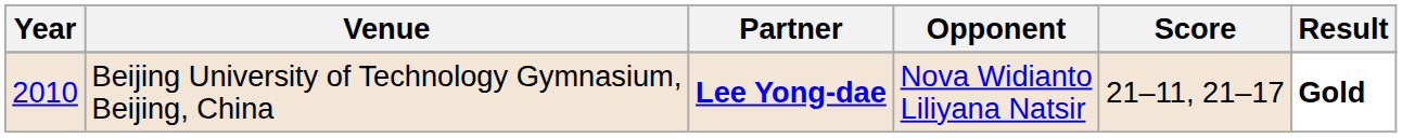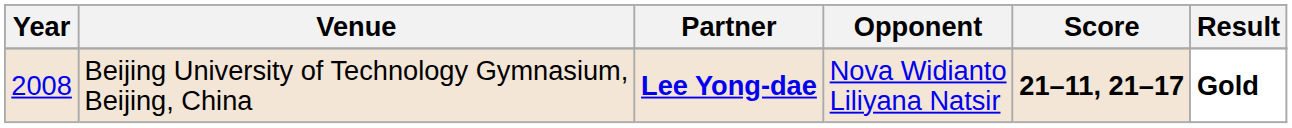Beijing University of Technology Gymnasium, Beijing, China | Year: 2010 -> 2008
Beijing University of Technology Gymnasium, Beijing, China | Score: normal -> bold
